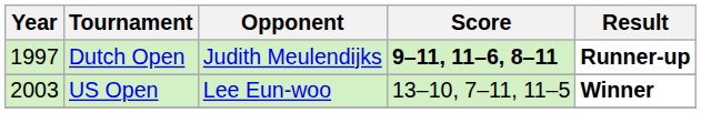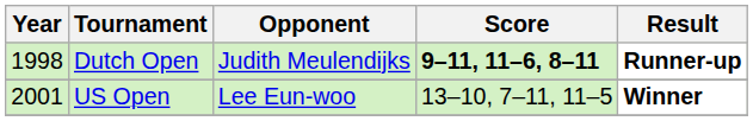Dutch Open | Year: 1997 -> 1998
US Open | Year: 2003 -> 2001
